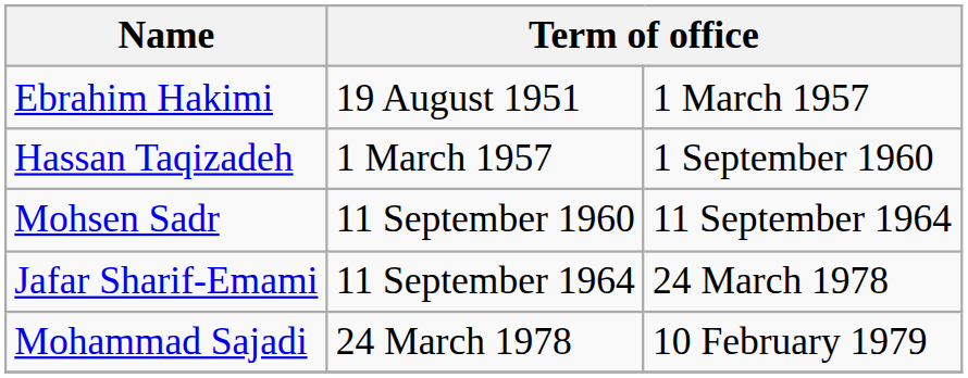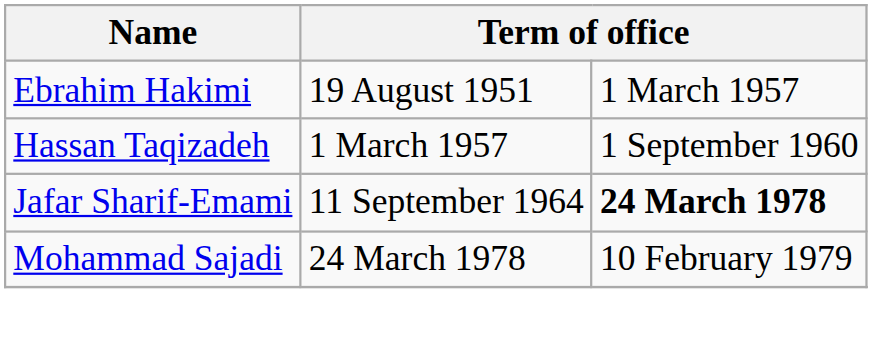- row: Mohsen Sadr | 11 September 1960 | 11 September 1964
Jafar Sharif-Emami | column 3: normal -> bold
